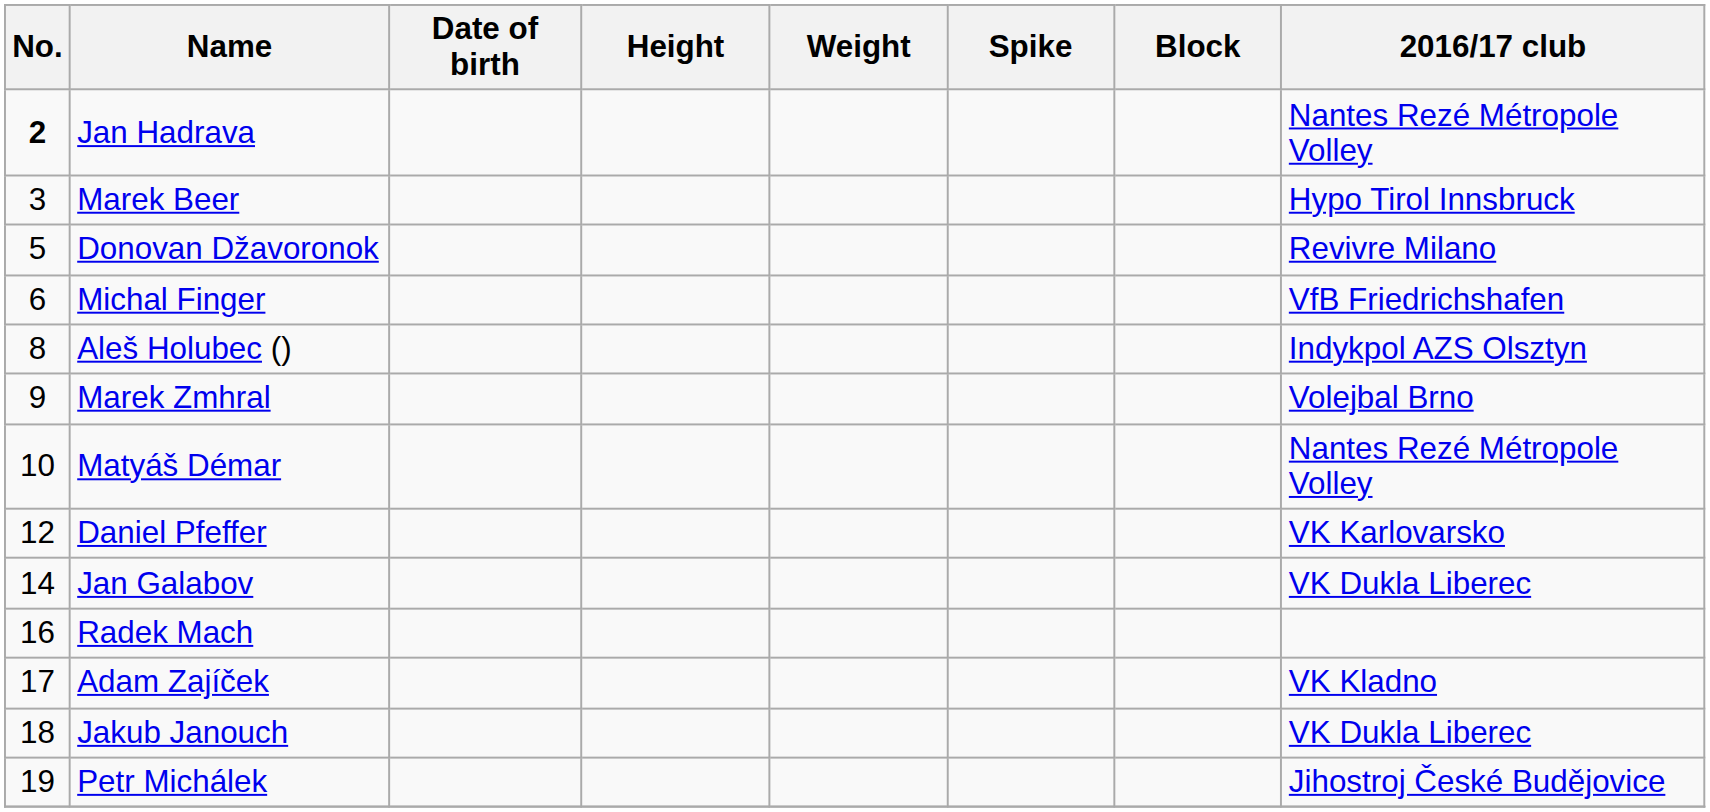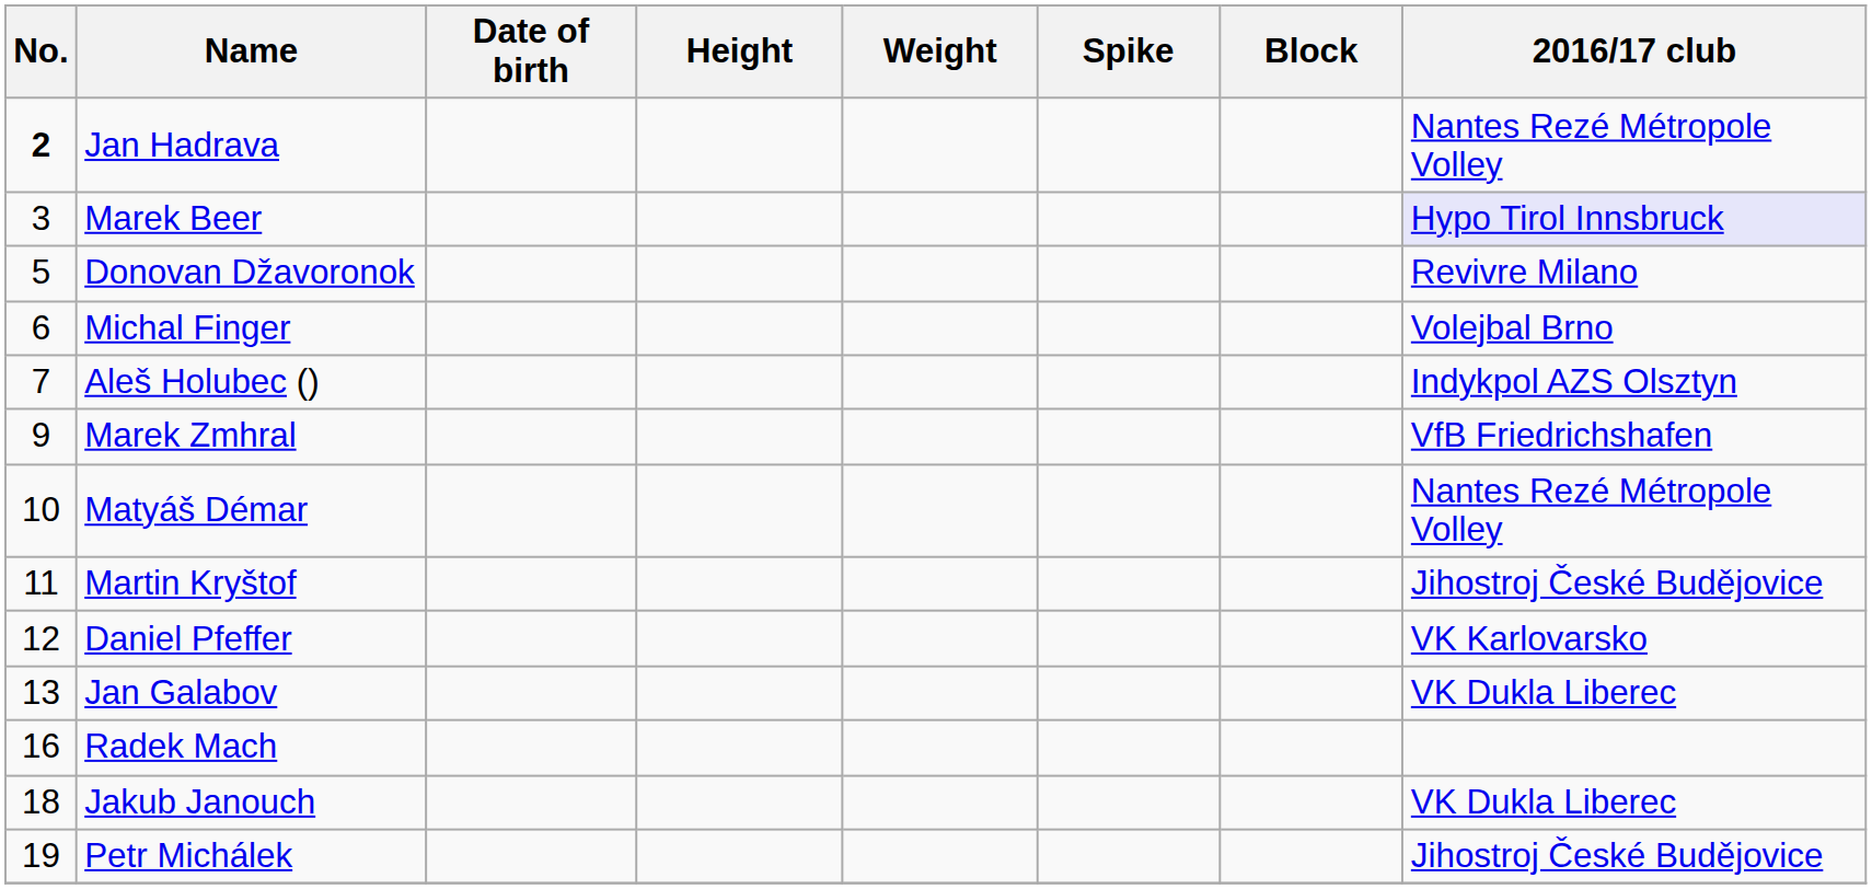Marek Beer | 2016/17 club: no background -> lavender background
Michal Finger | 2016/17 club: VfB Friedrichshafen -> Volejbal Brno
Aleš Holubec () | No.: 8 -> 7
Marek Zmhral | 2016/17 club: Volejbal Brno -> VfB Friedrichshafen
+ row: 11 | Martin Kryštof | Jihostroj České Budějovice
Jan Galabov | No.: 14 -> 13
- row: 17 | Adam Zajíček | VK Kladno
